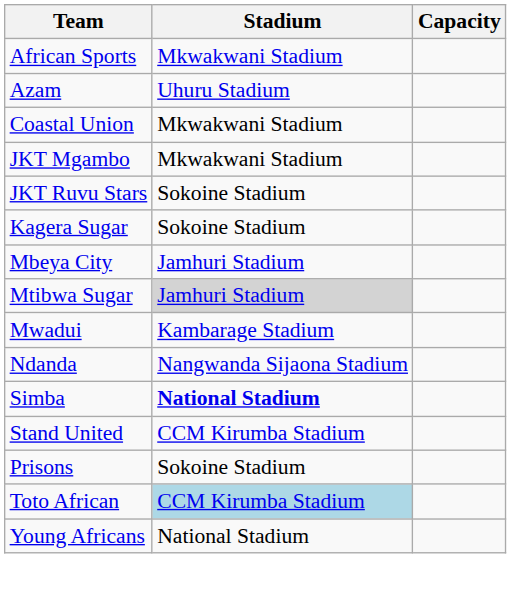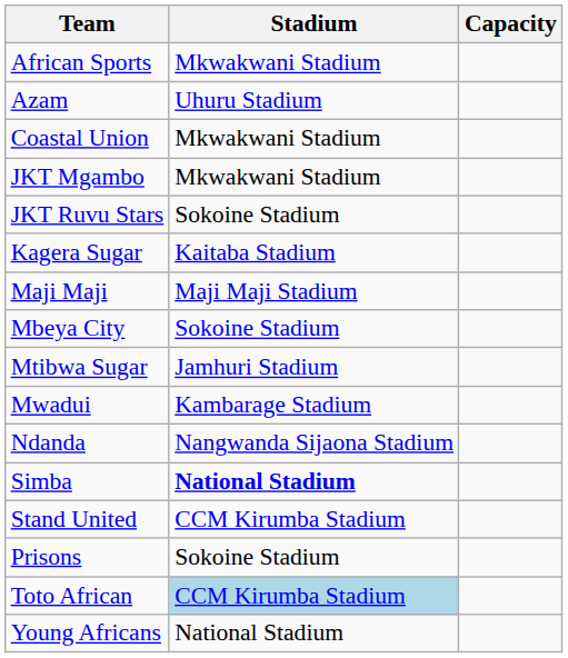Kagera Sugar | Stadium: Sokoine Stadium -> Kaitaba Stadium
+ row: Maji Maji | Maji Maji Stadium
Mbeya City | Stadium: Jamhuri Stadium -> Sokoine Stadium
Mtibwa Sugar | Stadium: lightgrey background -> no background
